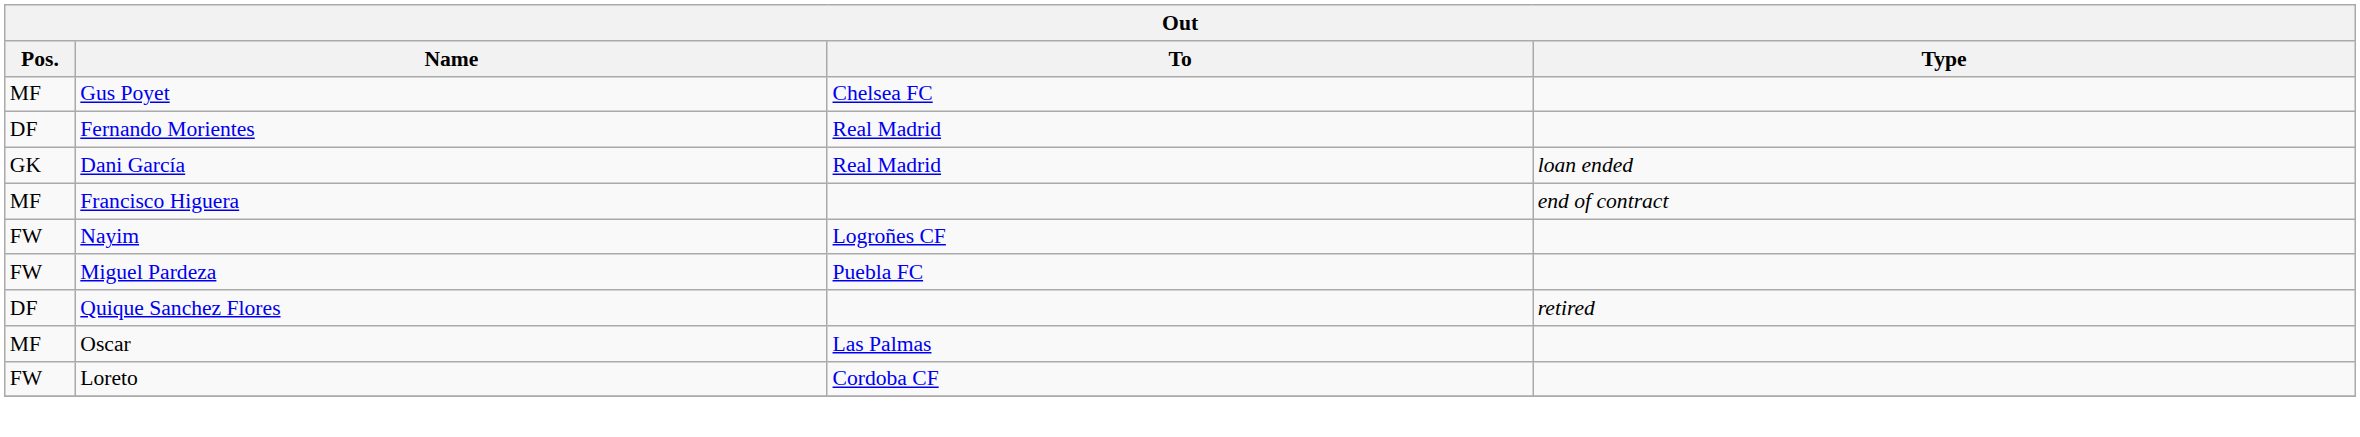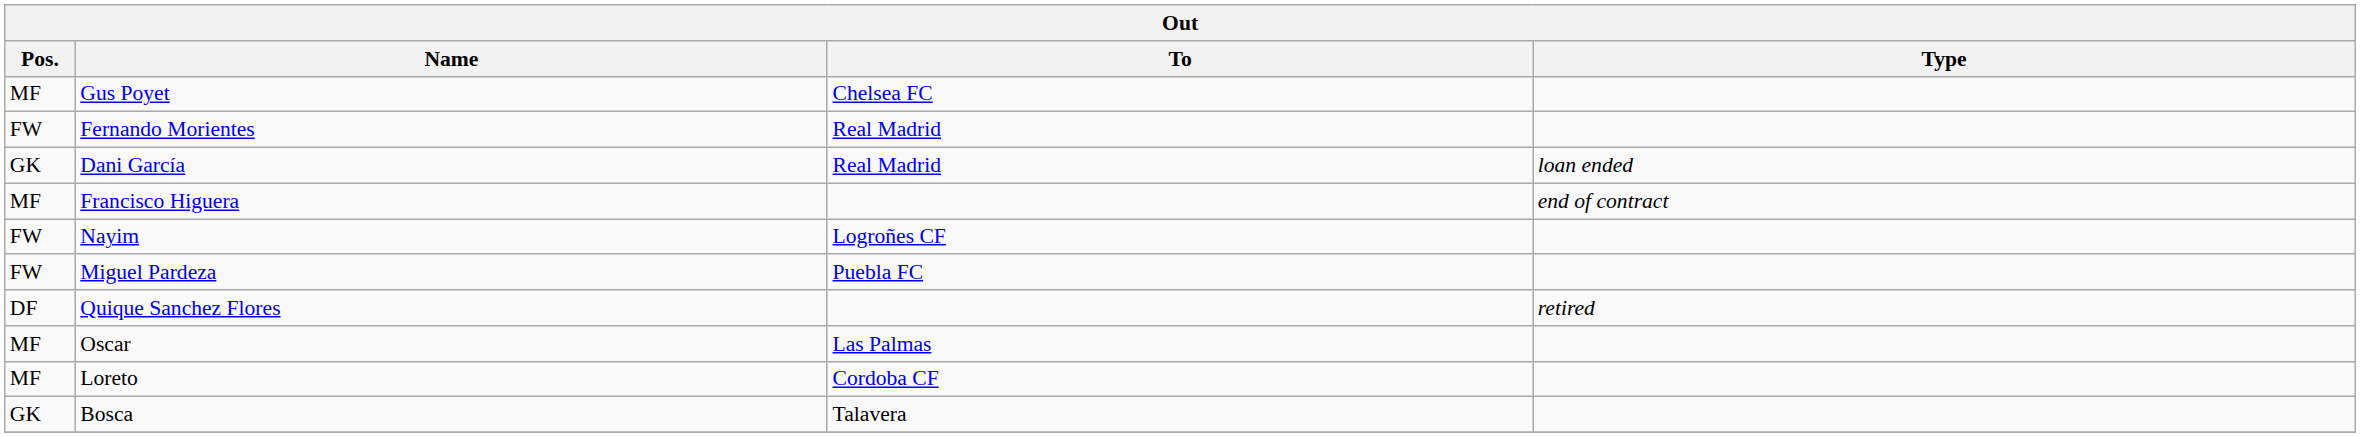Fernando Morientes | Pos.: DF -> FW
Loreto | Pos.: FW -> MF
+ row: GK | Bosca | Talavera
